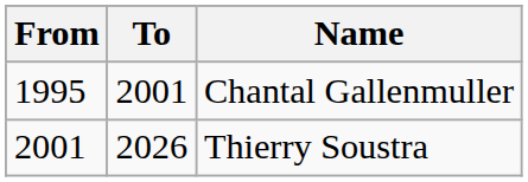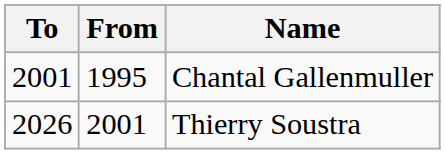columns swapped: From <-> To
